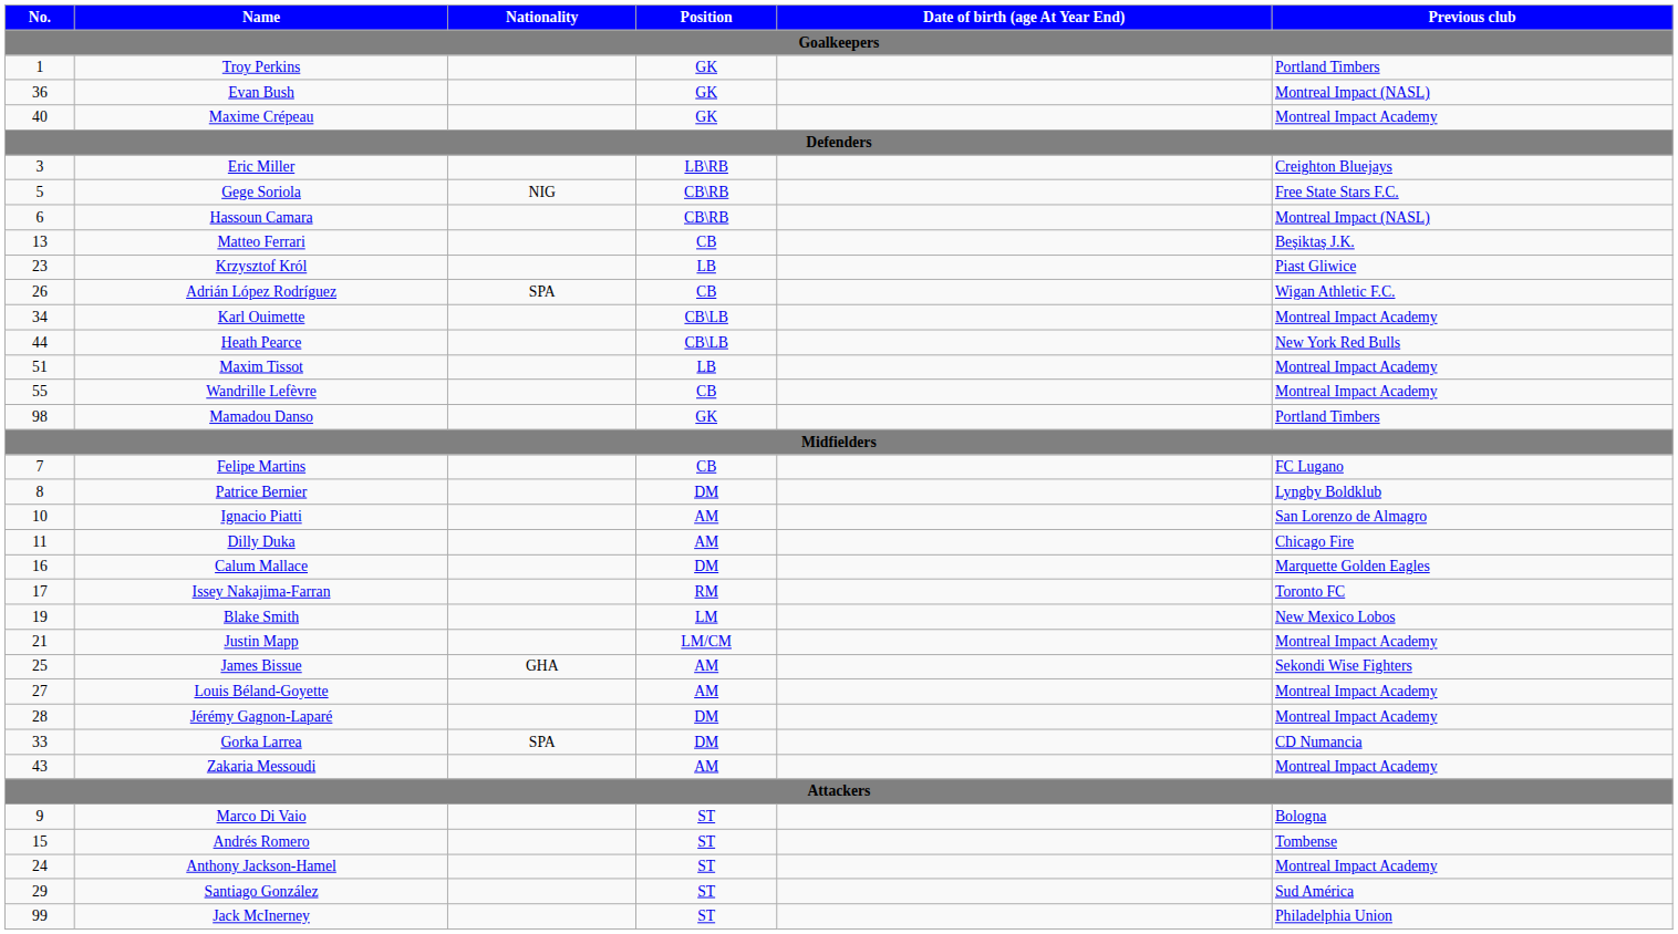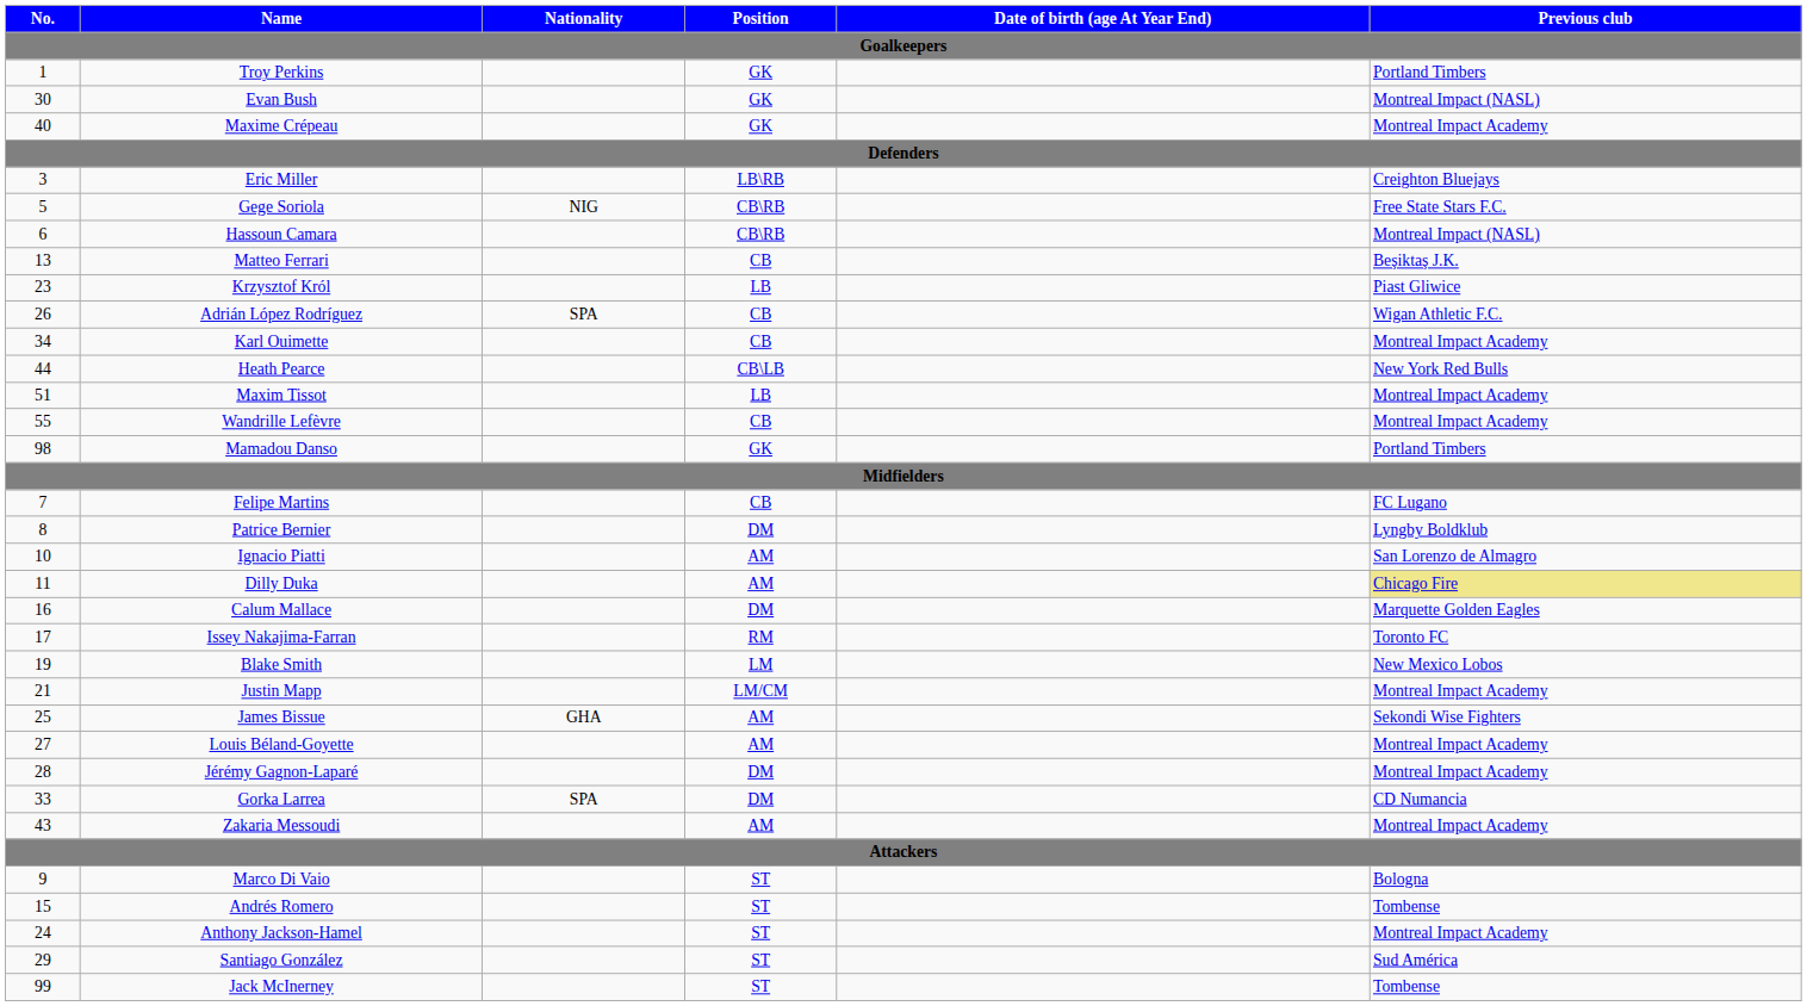Evan Bush | No.: 36 -> 30
Karl Ouimette | Position: CB\LB -> CB
Dilly Duka | Previous club: no background -> khaki background
Jack McInerney | Previous club: Philadelphia Union -> Tombense
